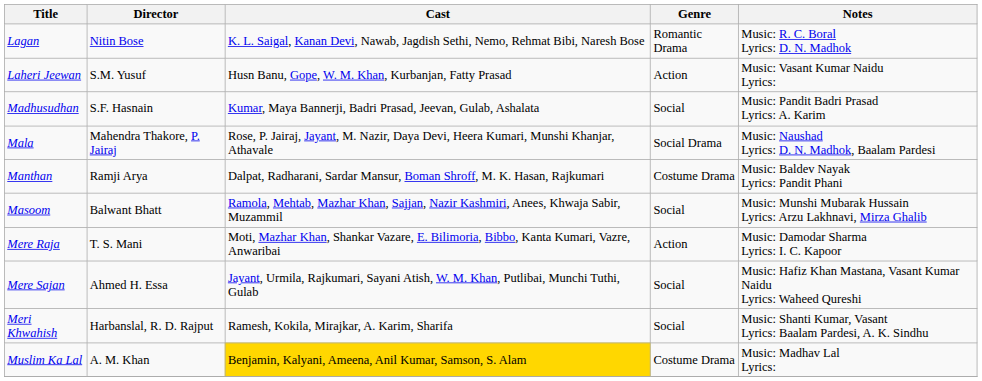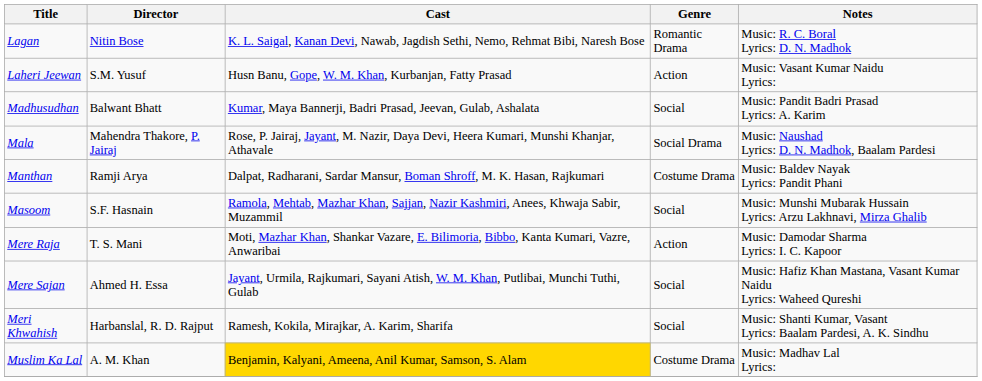Madhusudhan | Director: S.F. Hasnain -> Balwant Bhatt
Masoom | Director: Balwant Bhatt -> S.F. Hasnain
